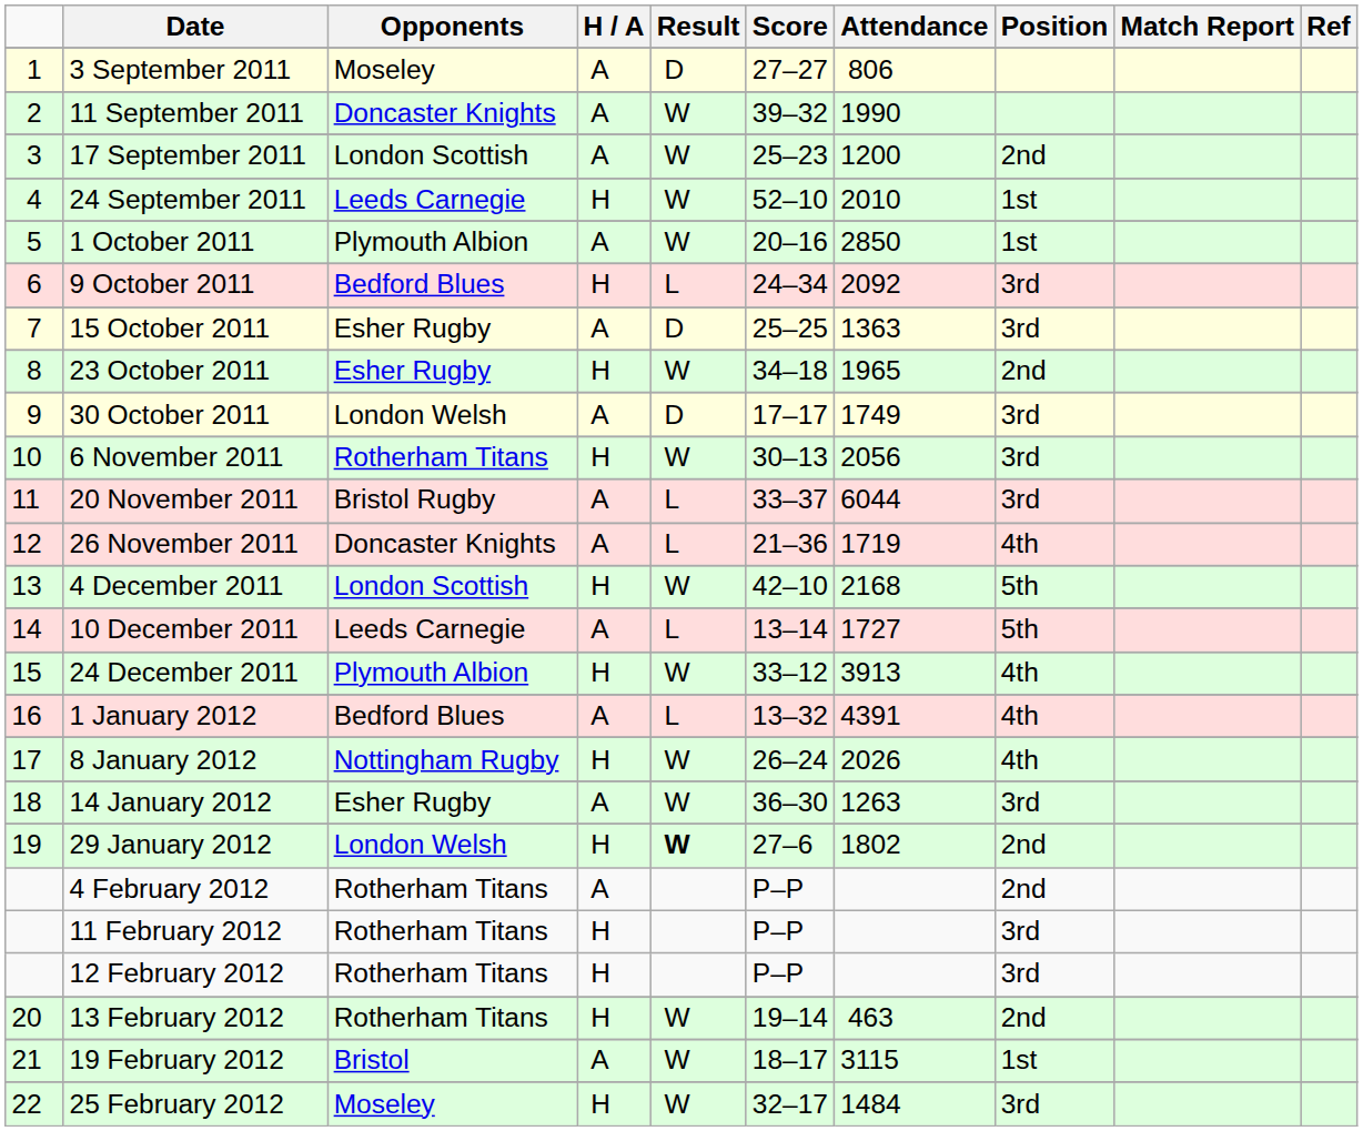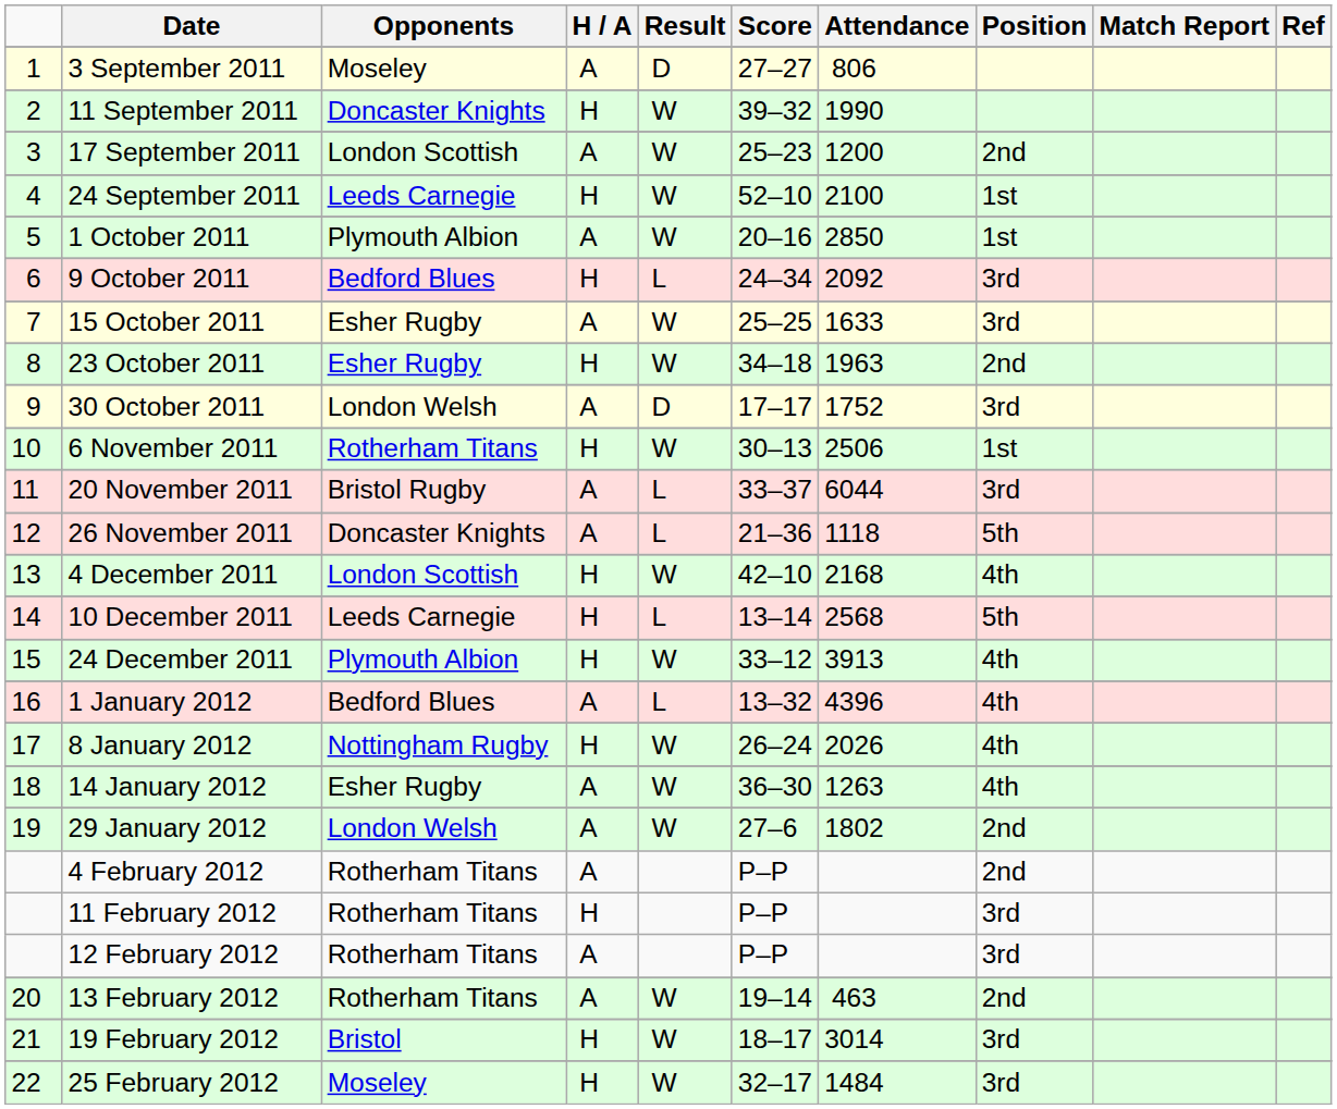11 September 2011 | H / A: A -> H
24 September 2011 | Attendance: 2010 -> 2100
15 October 2011 | Result: D -> W
15 October 2011 | Attendance: 1363 -> 1633
23 October 2011 | Attendance: 1965 -> 1963
30 October 2011 | Attendance: 1749 -> 1752
6 November 2011 | Attendance: 2056 -> 2506
6 November 2011 | Position: 3rd -> 1st
26 November 2011 | Attendance: 1719 -> 1118
26 November 2011 | Position: 4th -> 5th
4 December 2011 | Position: 5th -> 4th
10 December 2011 | H / A: A -> H
10 December 2011 | Attendance: 1727 -> 2568
1 January 2012 | Attendance: 4391 -> 4396
14 January 2012 | Position: 3rd -> 4th
29 January 2012 | H / A: H -> A
29 January 2012 | Result: bold -> normal
12 February 2012 | H / A: H -> A
13 February 2012 | H / A: H -> A
19 February 2012 | H / A: A -> H
19 February 2012 | Attendance: 3115 -> 3014
19 February 2012 | Position: 1st -> 3rd
